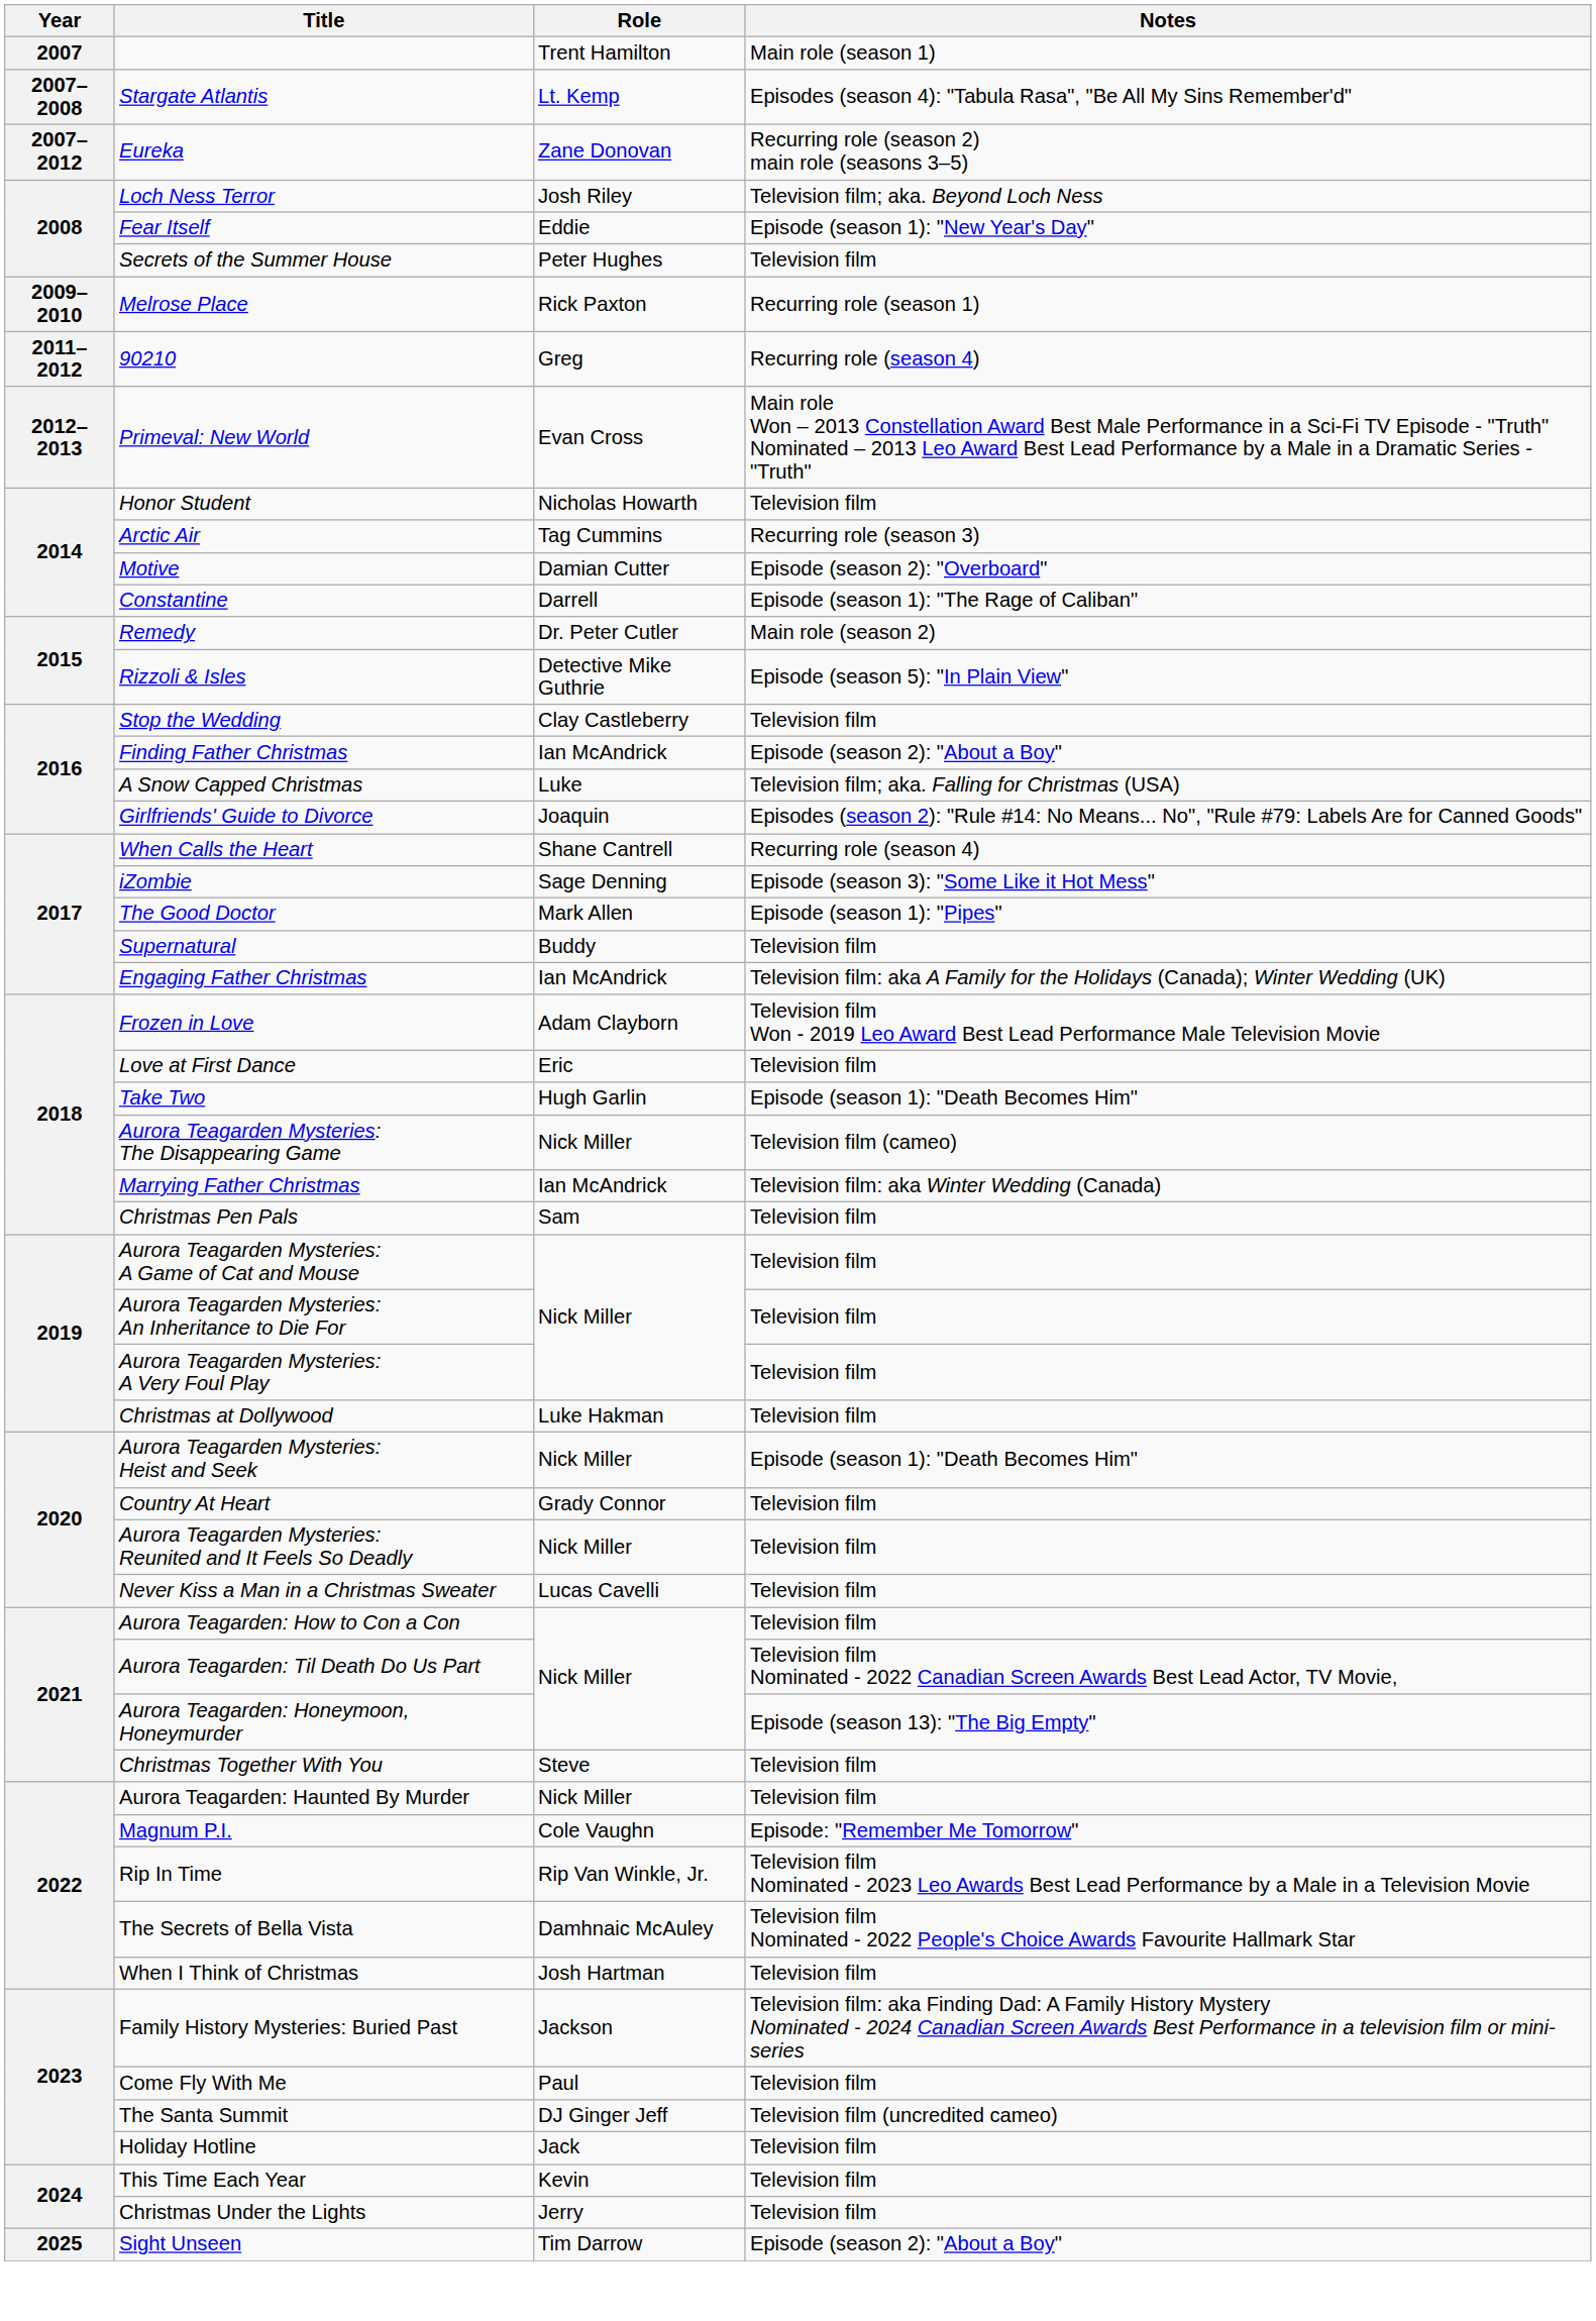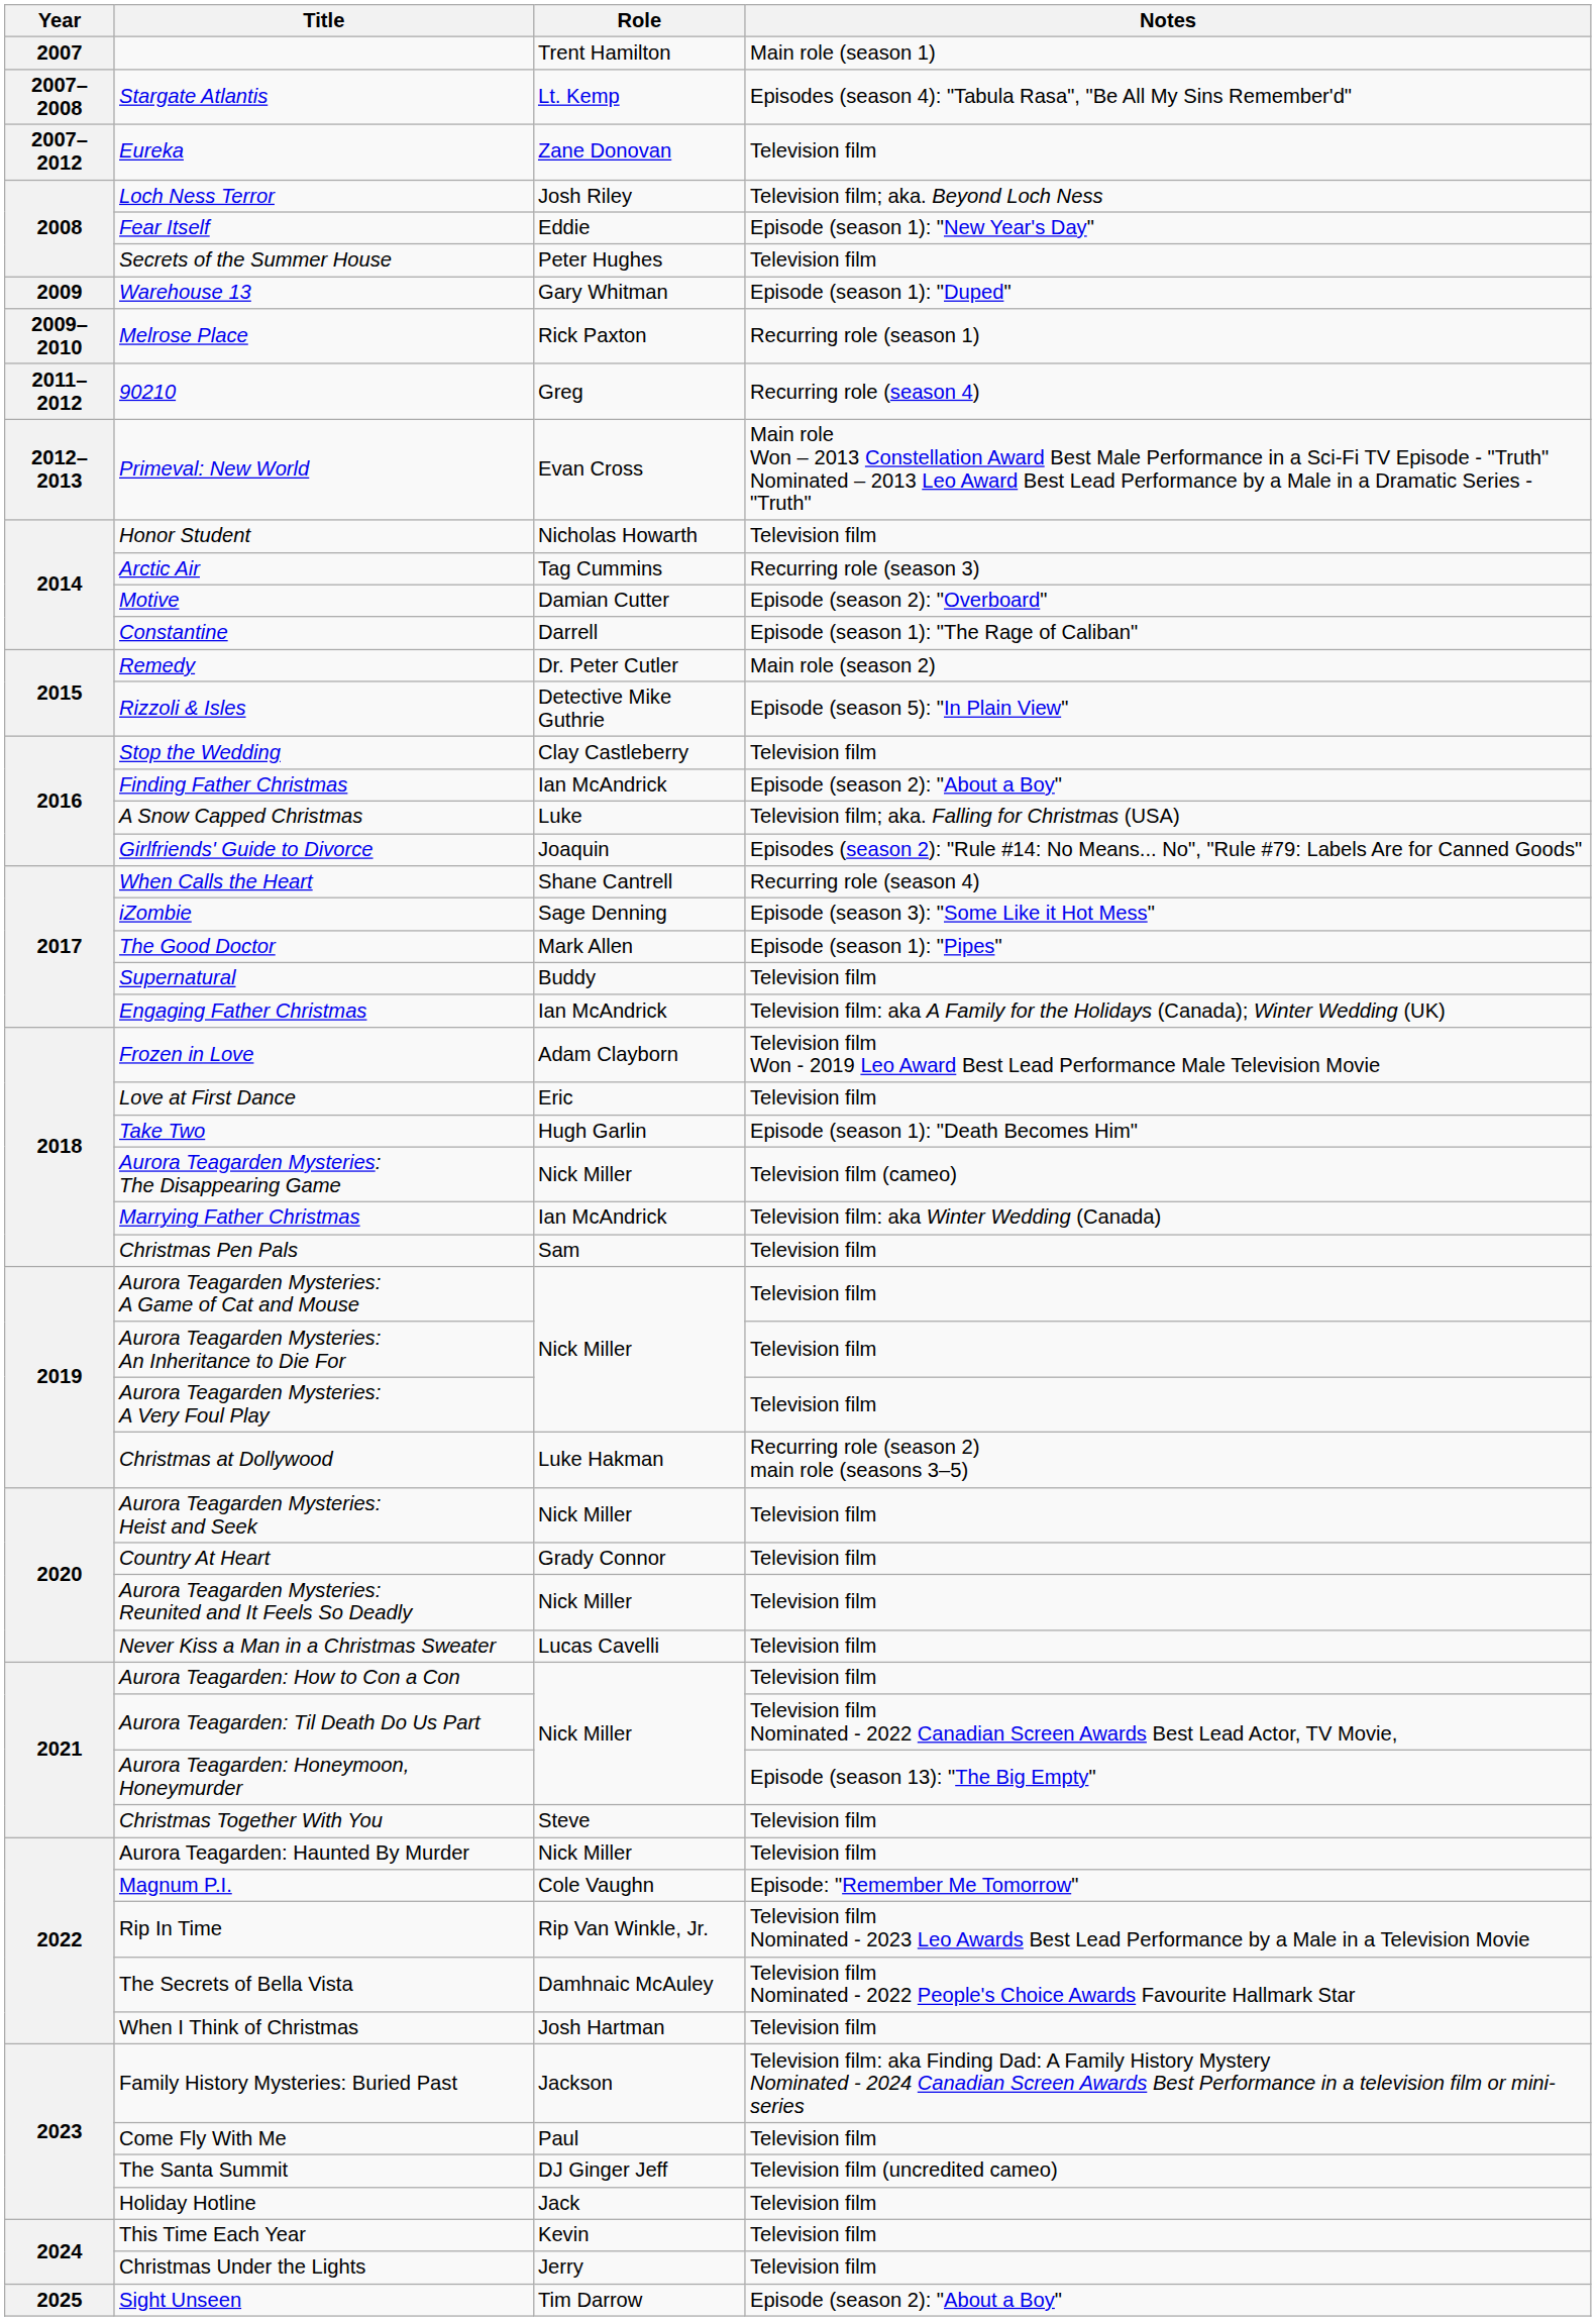Eureka | Notes: Recurring role (season 2) main role (seasons 3–5) -> Television film
+ row: 2009 | Warehouse 13 | Gary Whitman | Episode (season 1): "Duped"
Christmas at Dollywood | Notes: Television film -> Recurring role (season 2) main role (seasons 3–5)
Aurora Teagarden Mysteries: Heist and Seek | Notes: Episode (season 1): "Death Becomes Him" -> Television film
